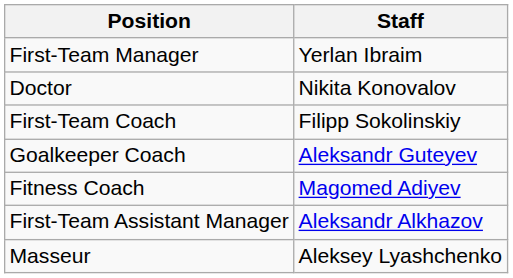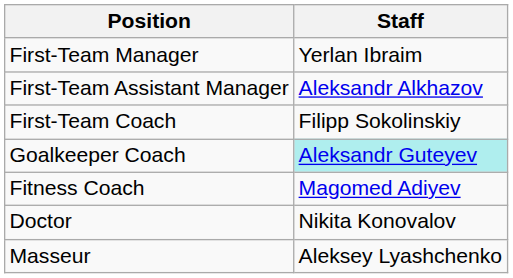rows swapped: First-Team Assistant Manager <-> Doctor
Goalkeeper Coach | Staff: no background -> paleturquoise background
